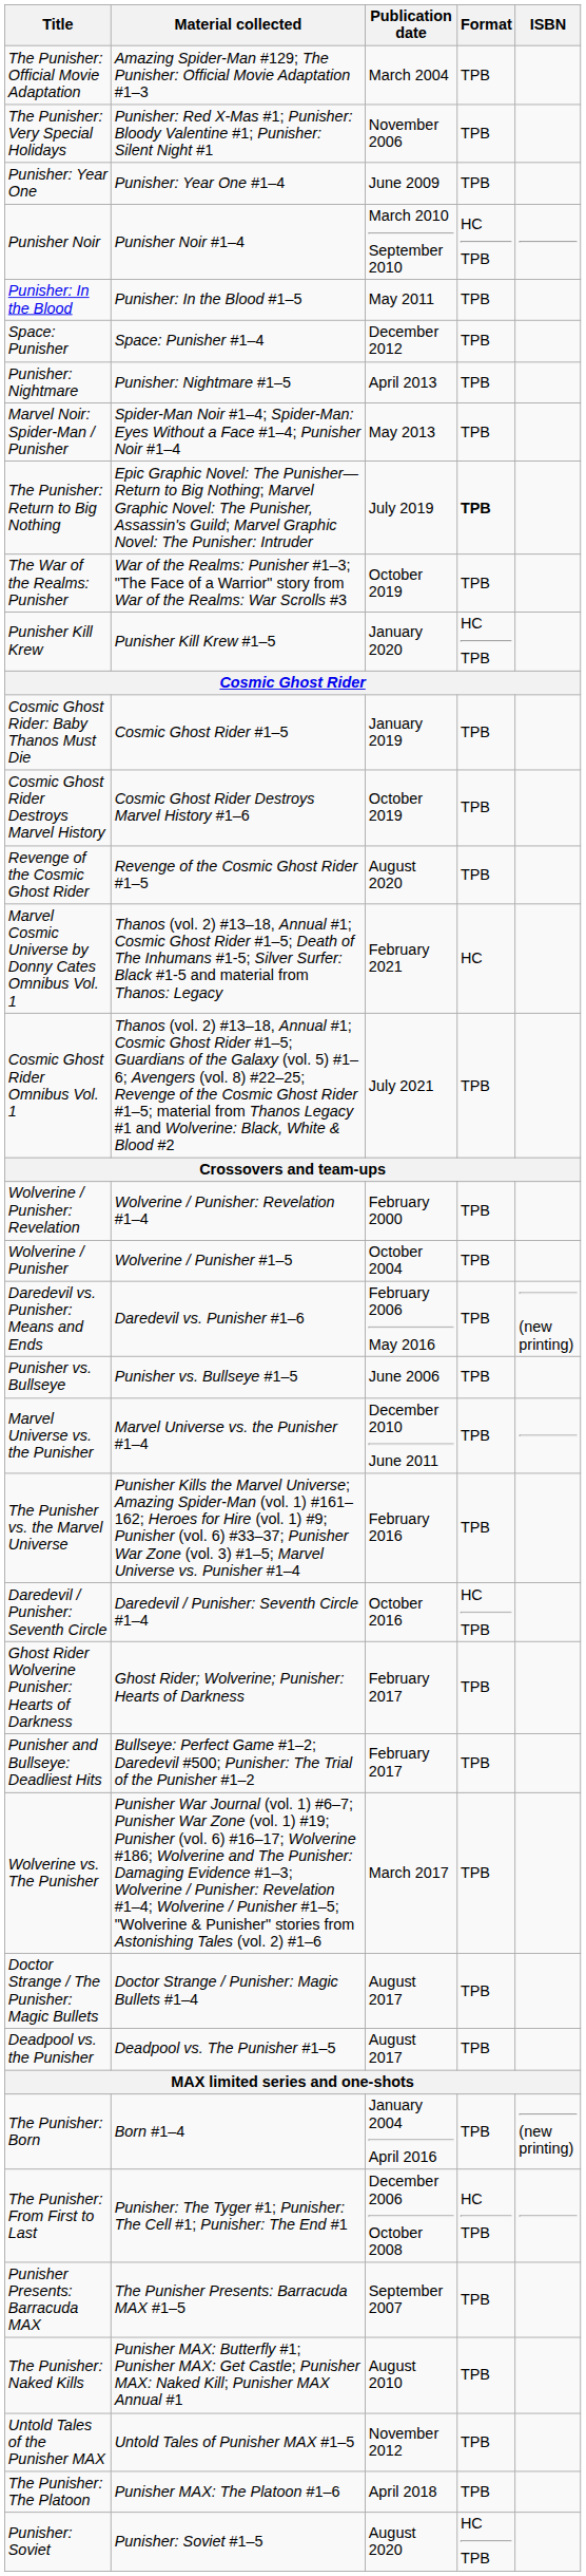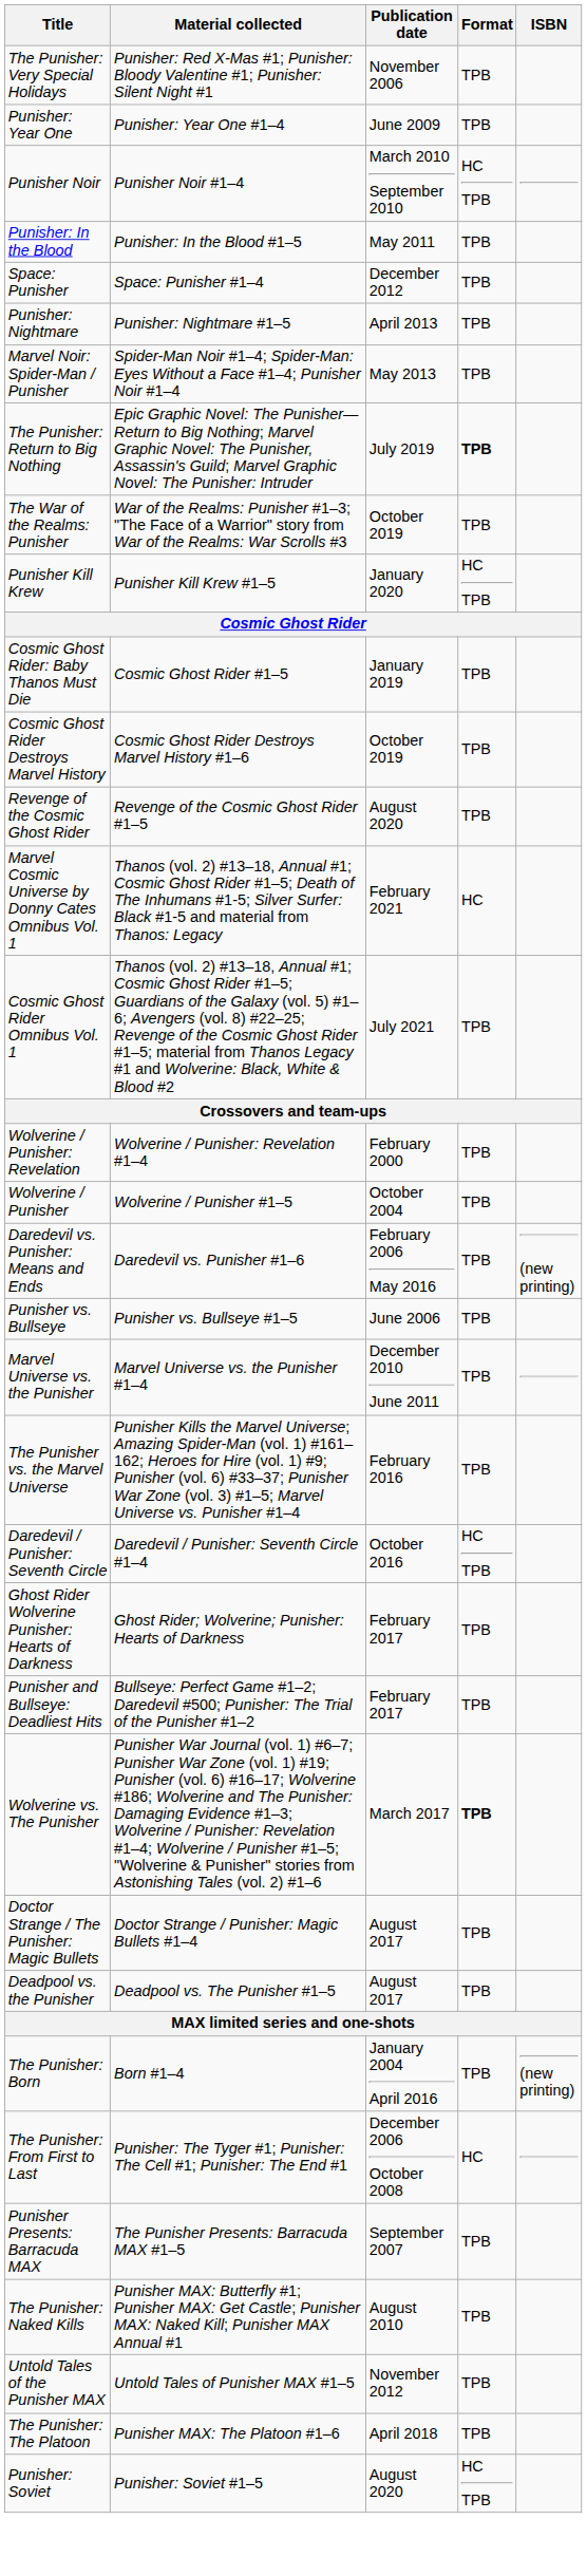- row: The Punisher: Official Movie Adaptation | Amazing Spider-Man #129; The Punisher: Official Movie Adaptation #1–3 | March 2004 | TPB
Wolverine vs. The Punisher | Format: normal -> bold
The Punisher: From First to Last | Format: HC TPB -> HC
